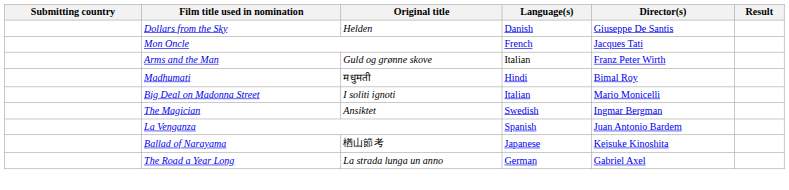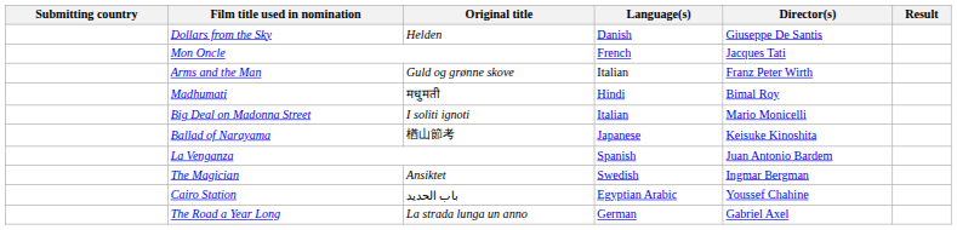rows swapped: Ballad of Narayama <-> The Magician
+ row: Cairo Station | باب الحديد | Egyptian Arabic | Youssef Chahine
